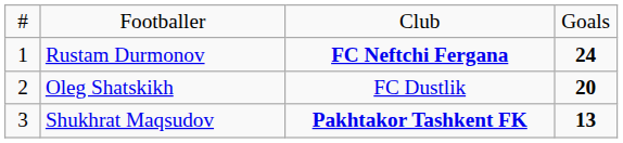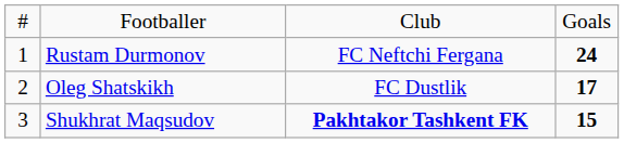Rustam Durmonov | column 3: bold -> normal
Oleg Shatskikh | column 4: 20 -> 17
Shukhrat Maqsudov | column 4: 13 -> 15
